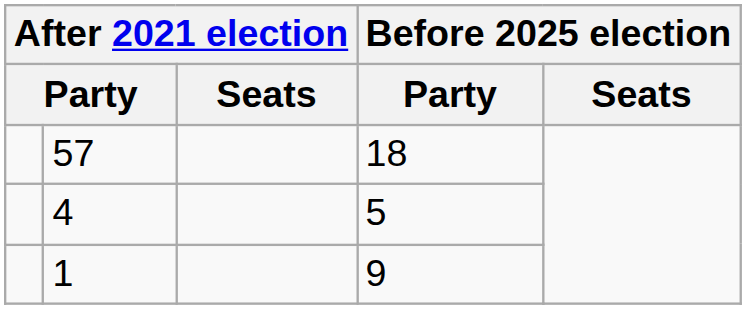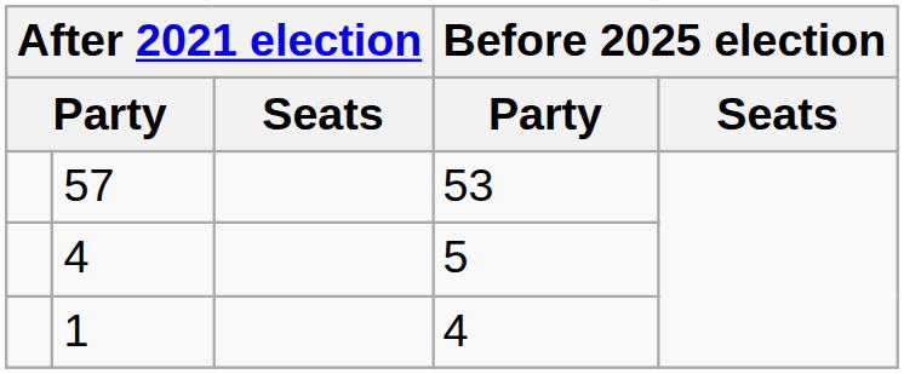57 | column 4: 18 -> 53
1 | column 4: 9 -> 4
